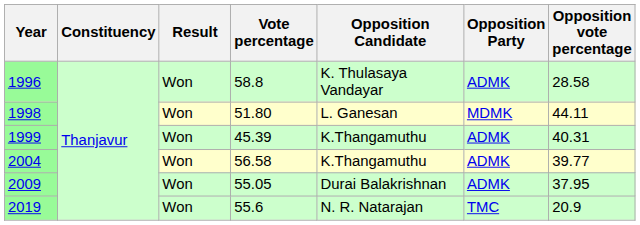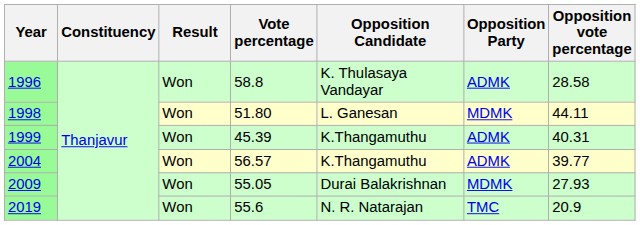2004 | Vote percentage: 56.58 -> 56.57
2009 | Opposition Party: ADMK -> MDMK
2009 | Opposition vote percentage: 37.95 -> 27.93
